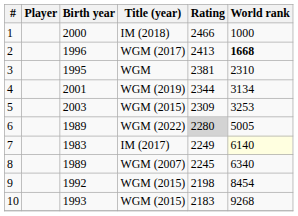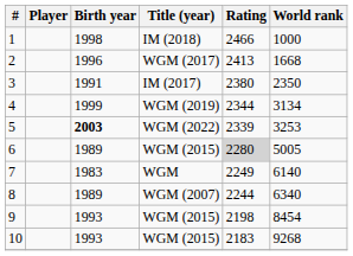1 | Birth year: 2000 -> 1998
2 | World rank: bold -> normal
3 | Birth year: 1995 -> 1991
3 | Title (year): WGM -> IM (2017)
3 | Rating: 2381 -> 2380
3 | World rank: 2310 -> 2350
4 | Birth year: 2001 -> 1999
5 | Birth year: normal -> bold
5 | Title (year): WGM (2015) -> WGM (2022)
5 | Rating: 2309 -> 2339
6 | Title (year): WGM (2022) -> WGM (2015)
7 | Title (year): IM (2017) -> WGM
7 | World rank: lightyellow background -> no background
8 | Rating: 2245 -> 2244
9 | Birth year: 1992 -> 1993
